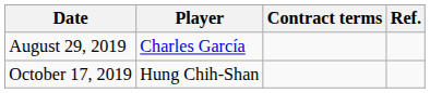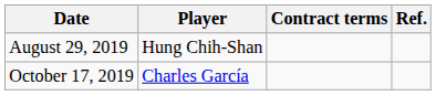August 29, 2019 | Player: Charles García -> Hung Chih-Shan
October 17, 2019 | Player: Hung Chih-Shan -> Charles García
